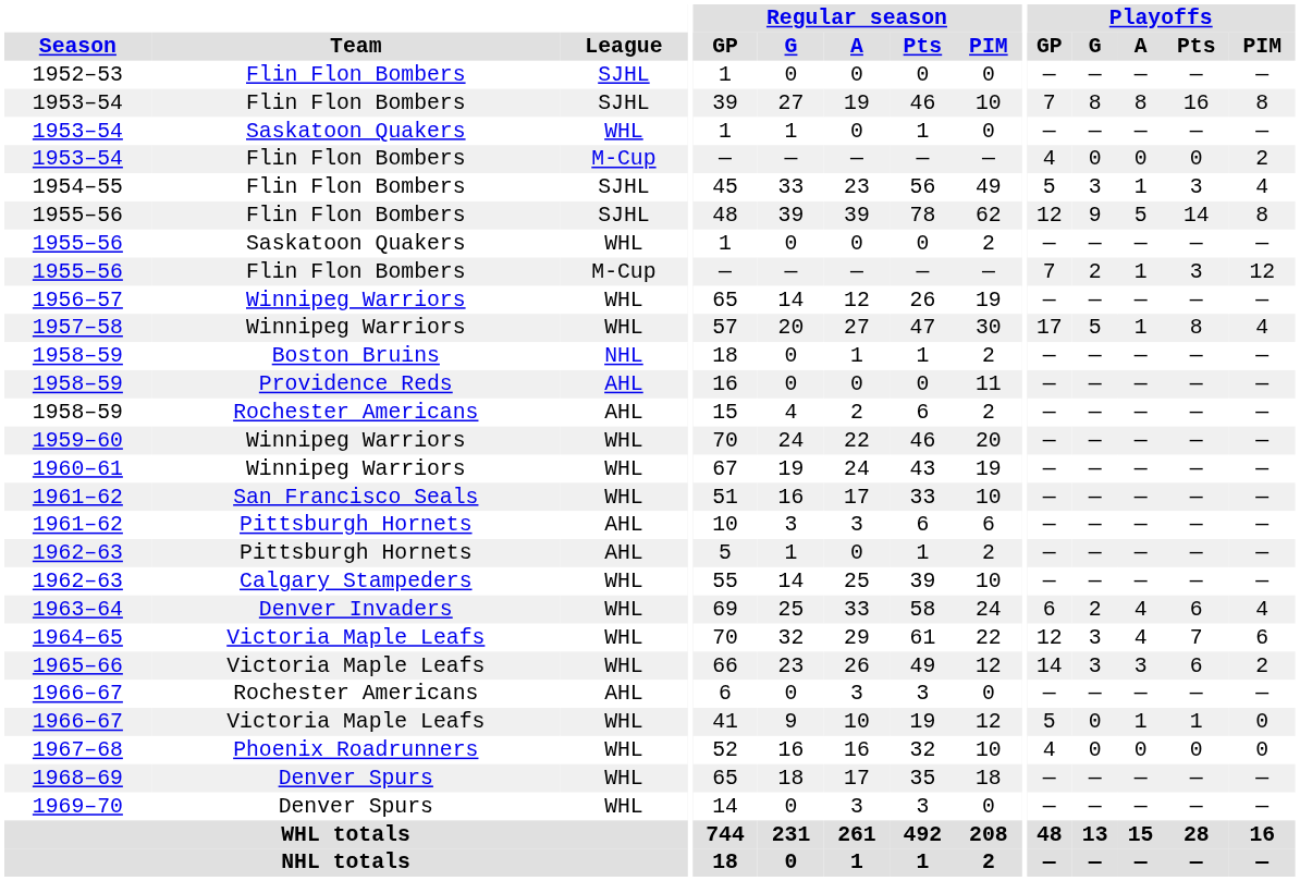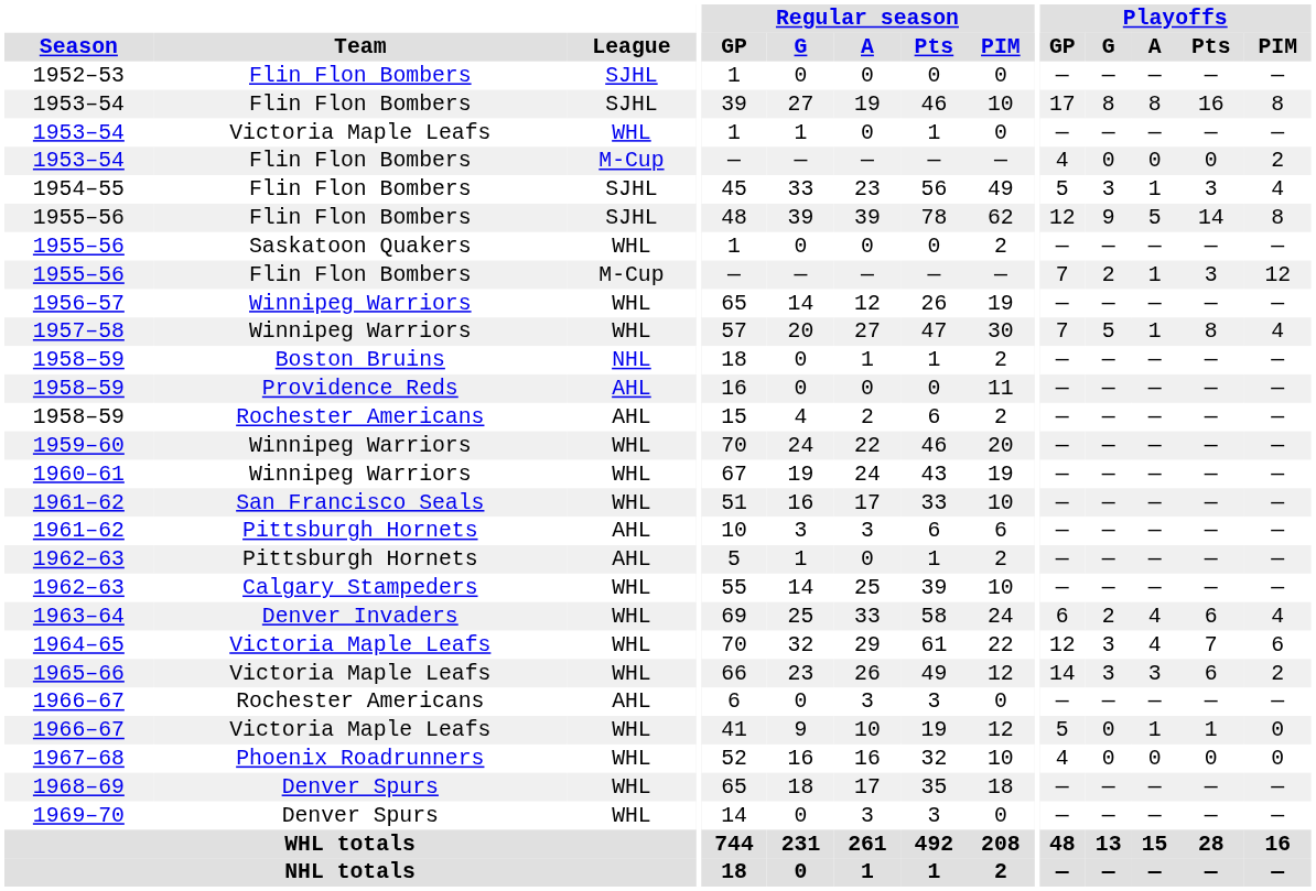1953–54 / SJHL | Playoffs / GP: 7 -> 17
1953–54 / WHL | Team: Saskatoon Quakers -> Victoria Maple Leafs
1957–58 | Playoffs / GP: 17 -> 7
